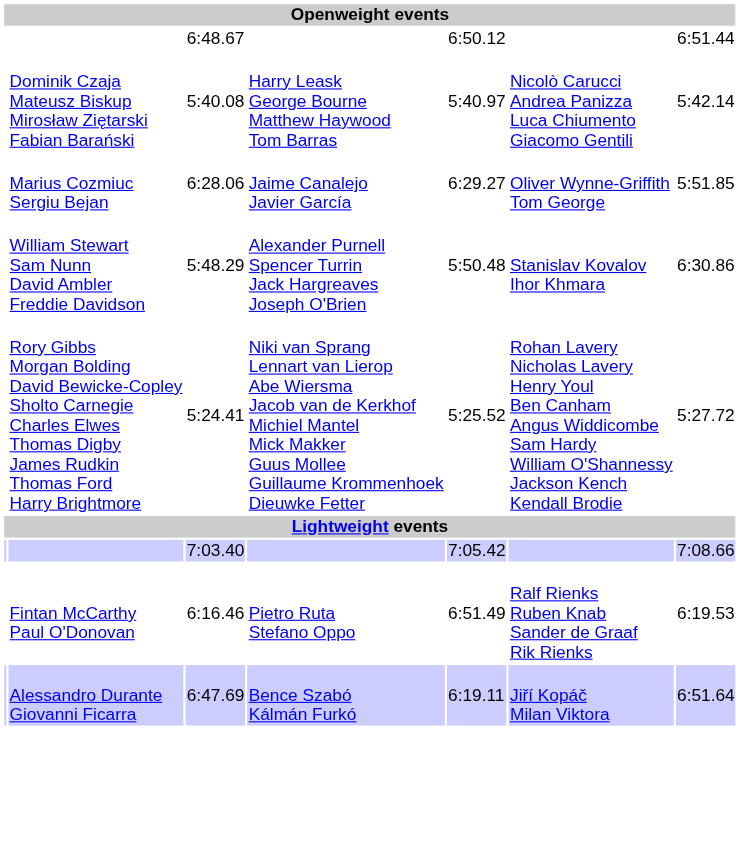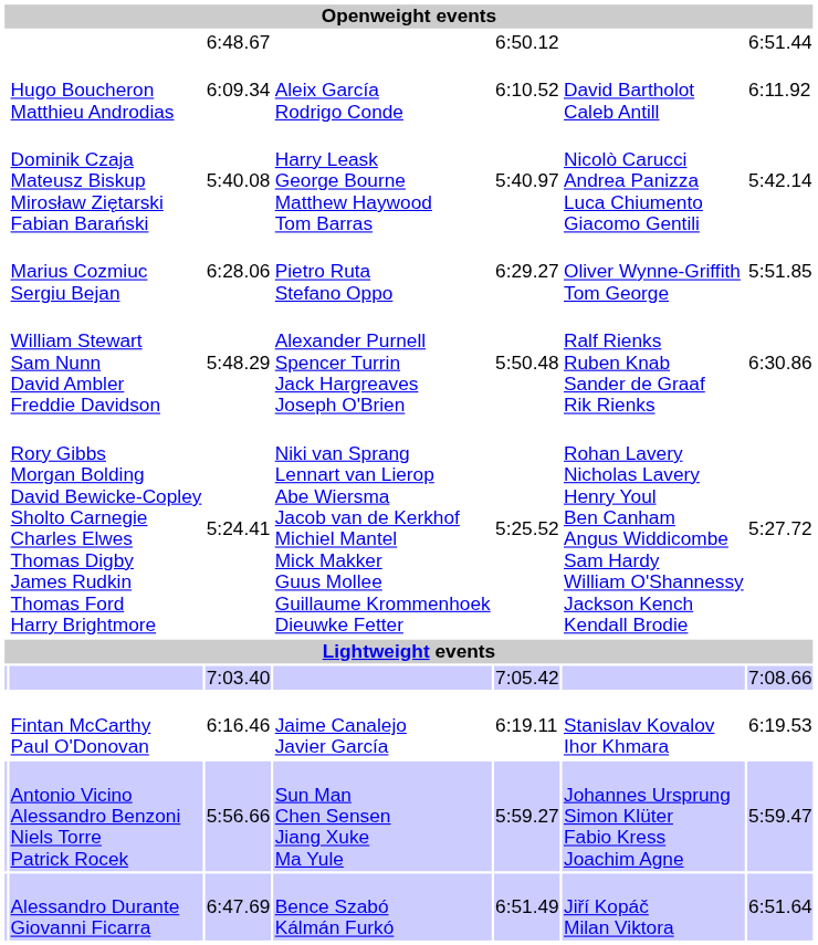+ row: Hugo Boucheron Matthieu Androdias | 6:09.34 | Aleix García Rodrigo Conde | 6:10.52 | David Bartholot Caleb Antill | 6:11.92
Marius Cozmiuc Sergiu Bejan | column 4: Jaime Canalejo Javier García -> Pietro Ruta Stefano Oppo
William Stewart Sam Nunn David Ambler Freddie Davidson | column 6: Stanislav Kovalov Ihor Khmara -> Ralf Rienks Ruben Knab Sander de Graaf Rik Rienks
Fintan McCarthy Paul O'Donovan | column 4: Pietro Ruta Stefano Oppo -> Jaime Canalejo Javier García
Fintan McCarthy Paul O'Donovan | column 5: 6:51.49 -> 6:19.11
Fintan McCarthy Paul O'Donovan | column 6: Ralf Rienks Ruben Knab Sander de Graaf Rik Rienks -> Stanislav Kovalov Ihor Khmara
+ row: Antonio Vicino Alessandro Benzoni Niels Torre Patrick Rocek | 5:56.66 | Sun Man Chen Sensen Jiang Xuke Ma Yule | 5:59.27 | Johannes Ursprung Simon Klüter Fabio Kress Joachim Agne | 5:59.47
Alessandro Durante Giovanni Ficarra | column 5: 6:19.11 -> 6:51.49
